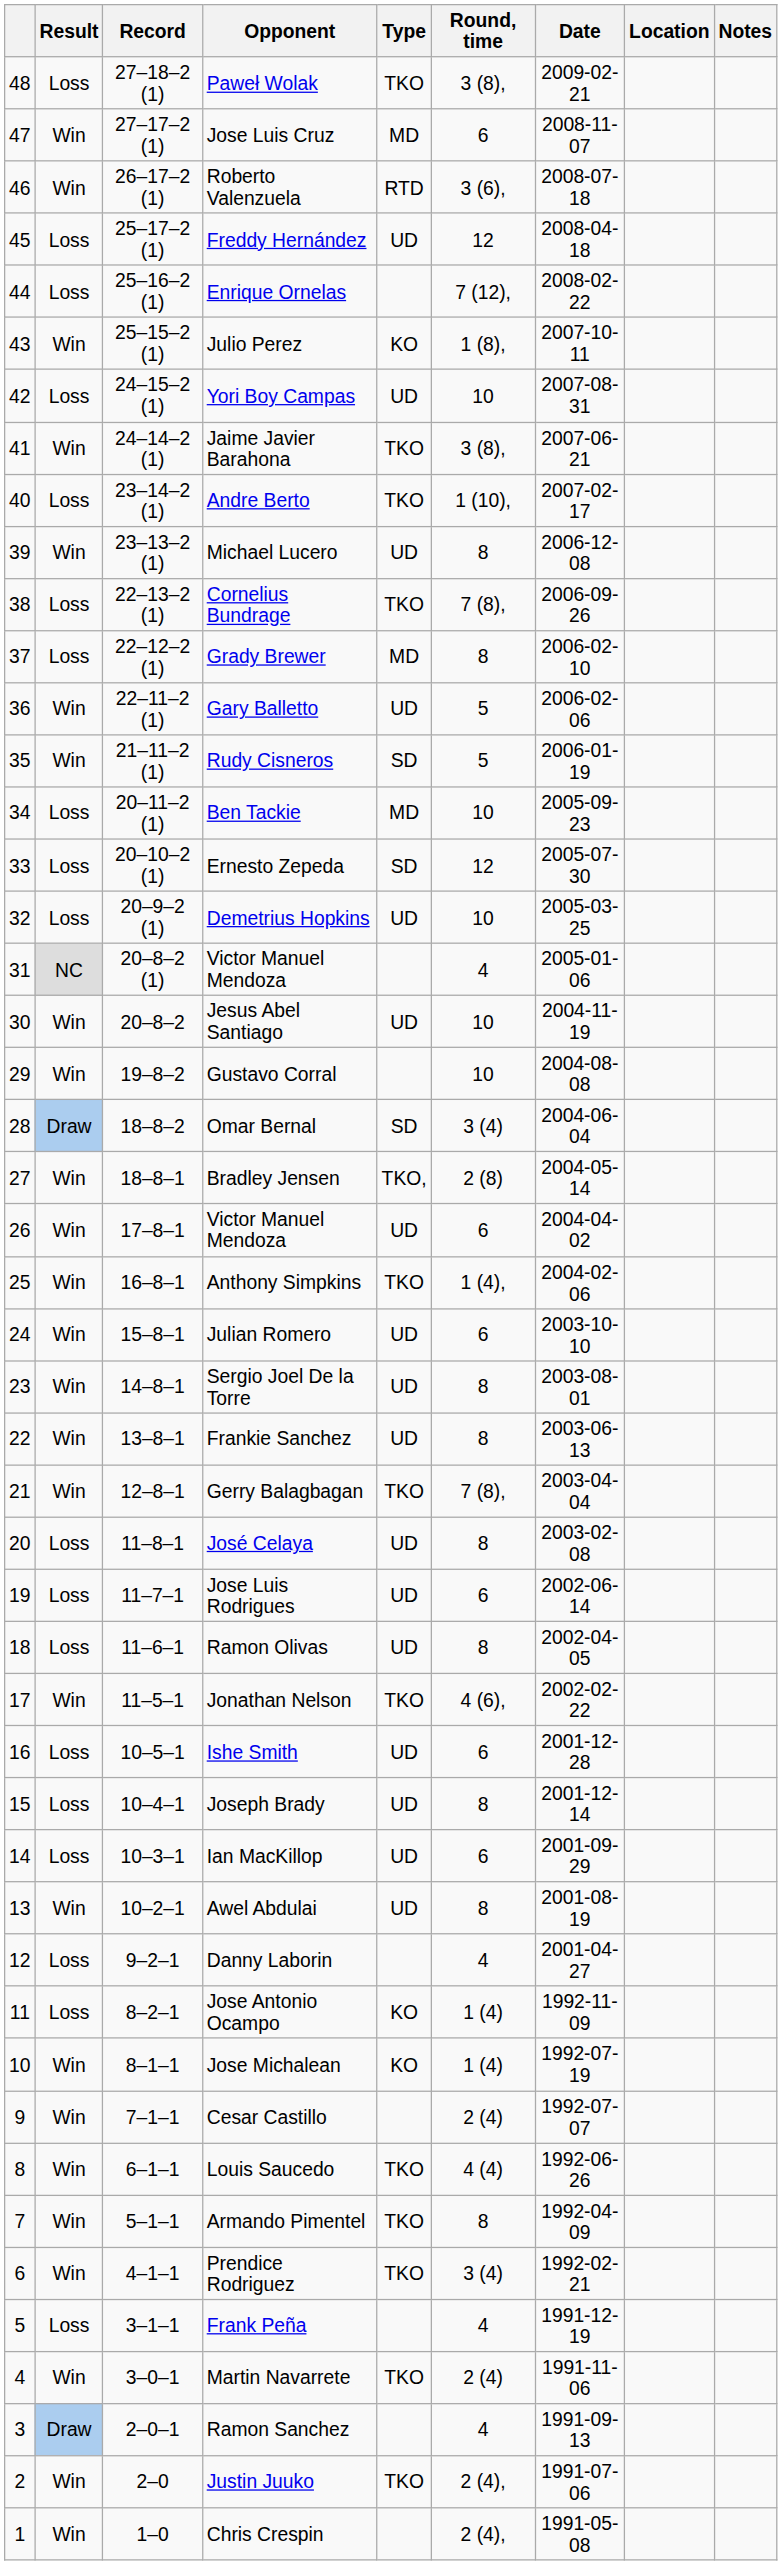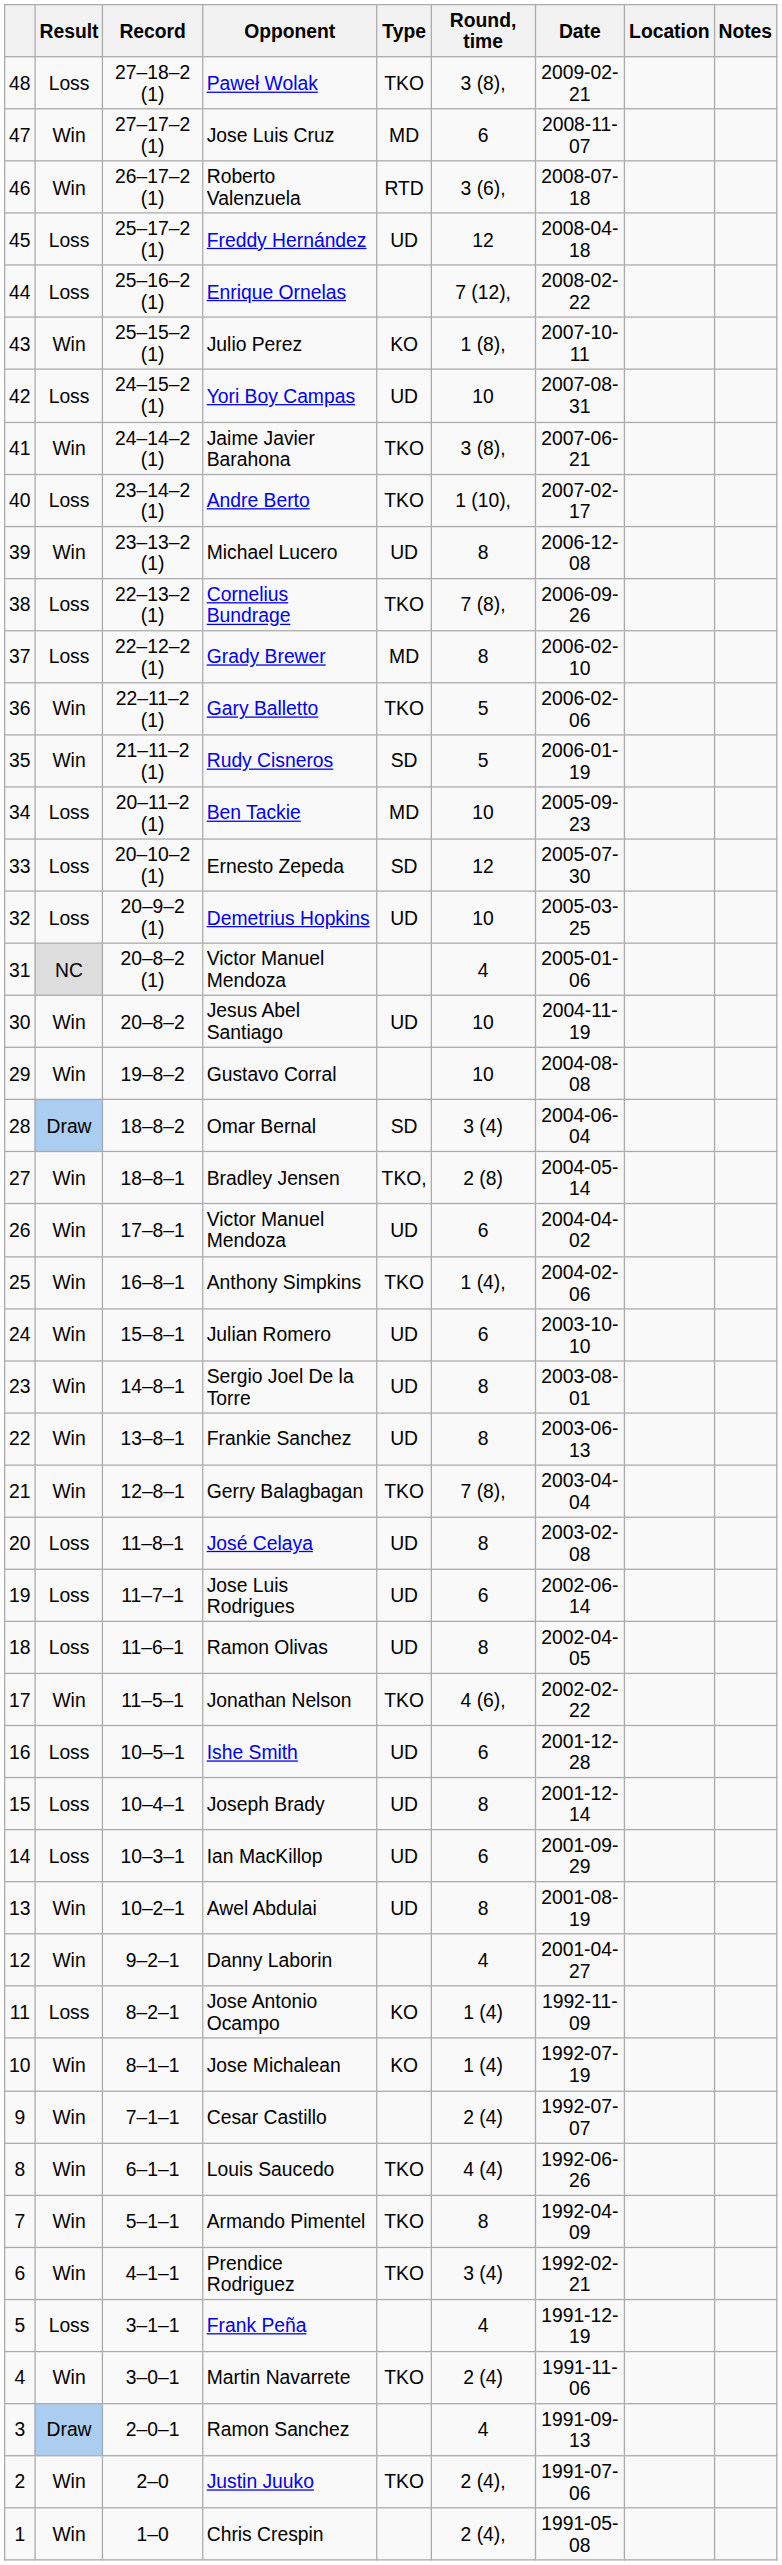Gary Balletto | Type: UD -> TKO
Danny Laborin | Result: Loss -> Win
